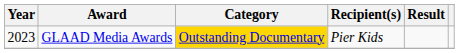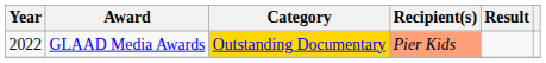GLAAD Media Awards | Year: 2023 -> 2022
GLAAD Media Awards | Recipient(s): no background -> lightsalmon background
